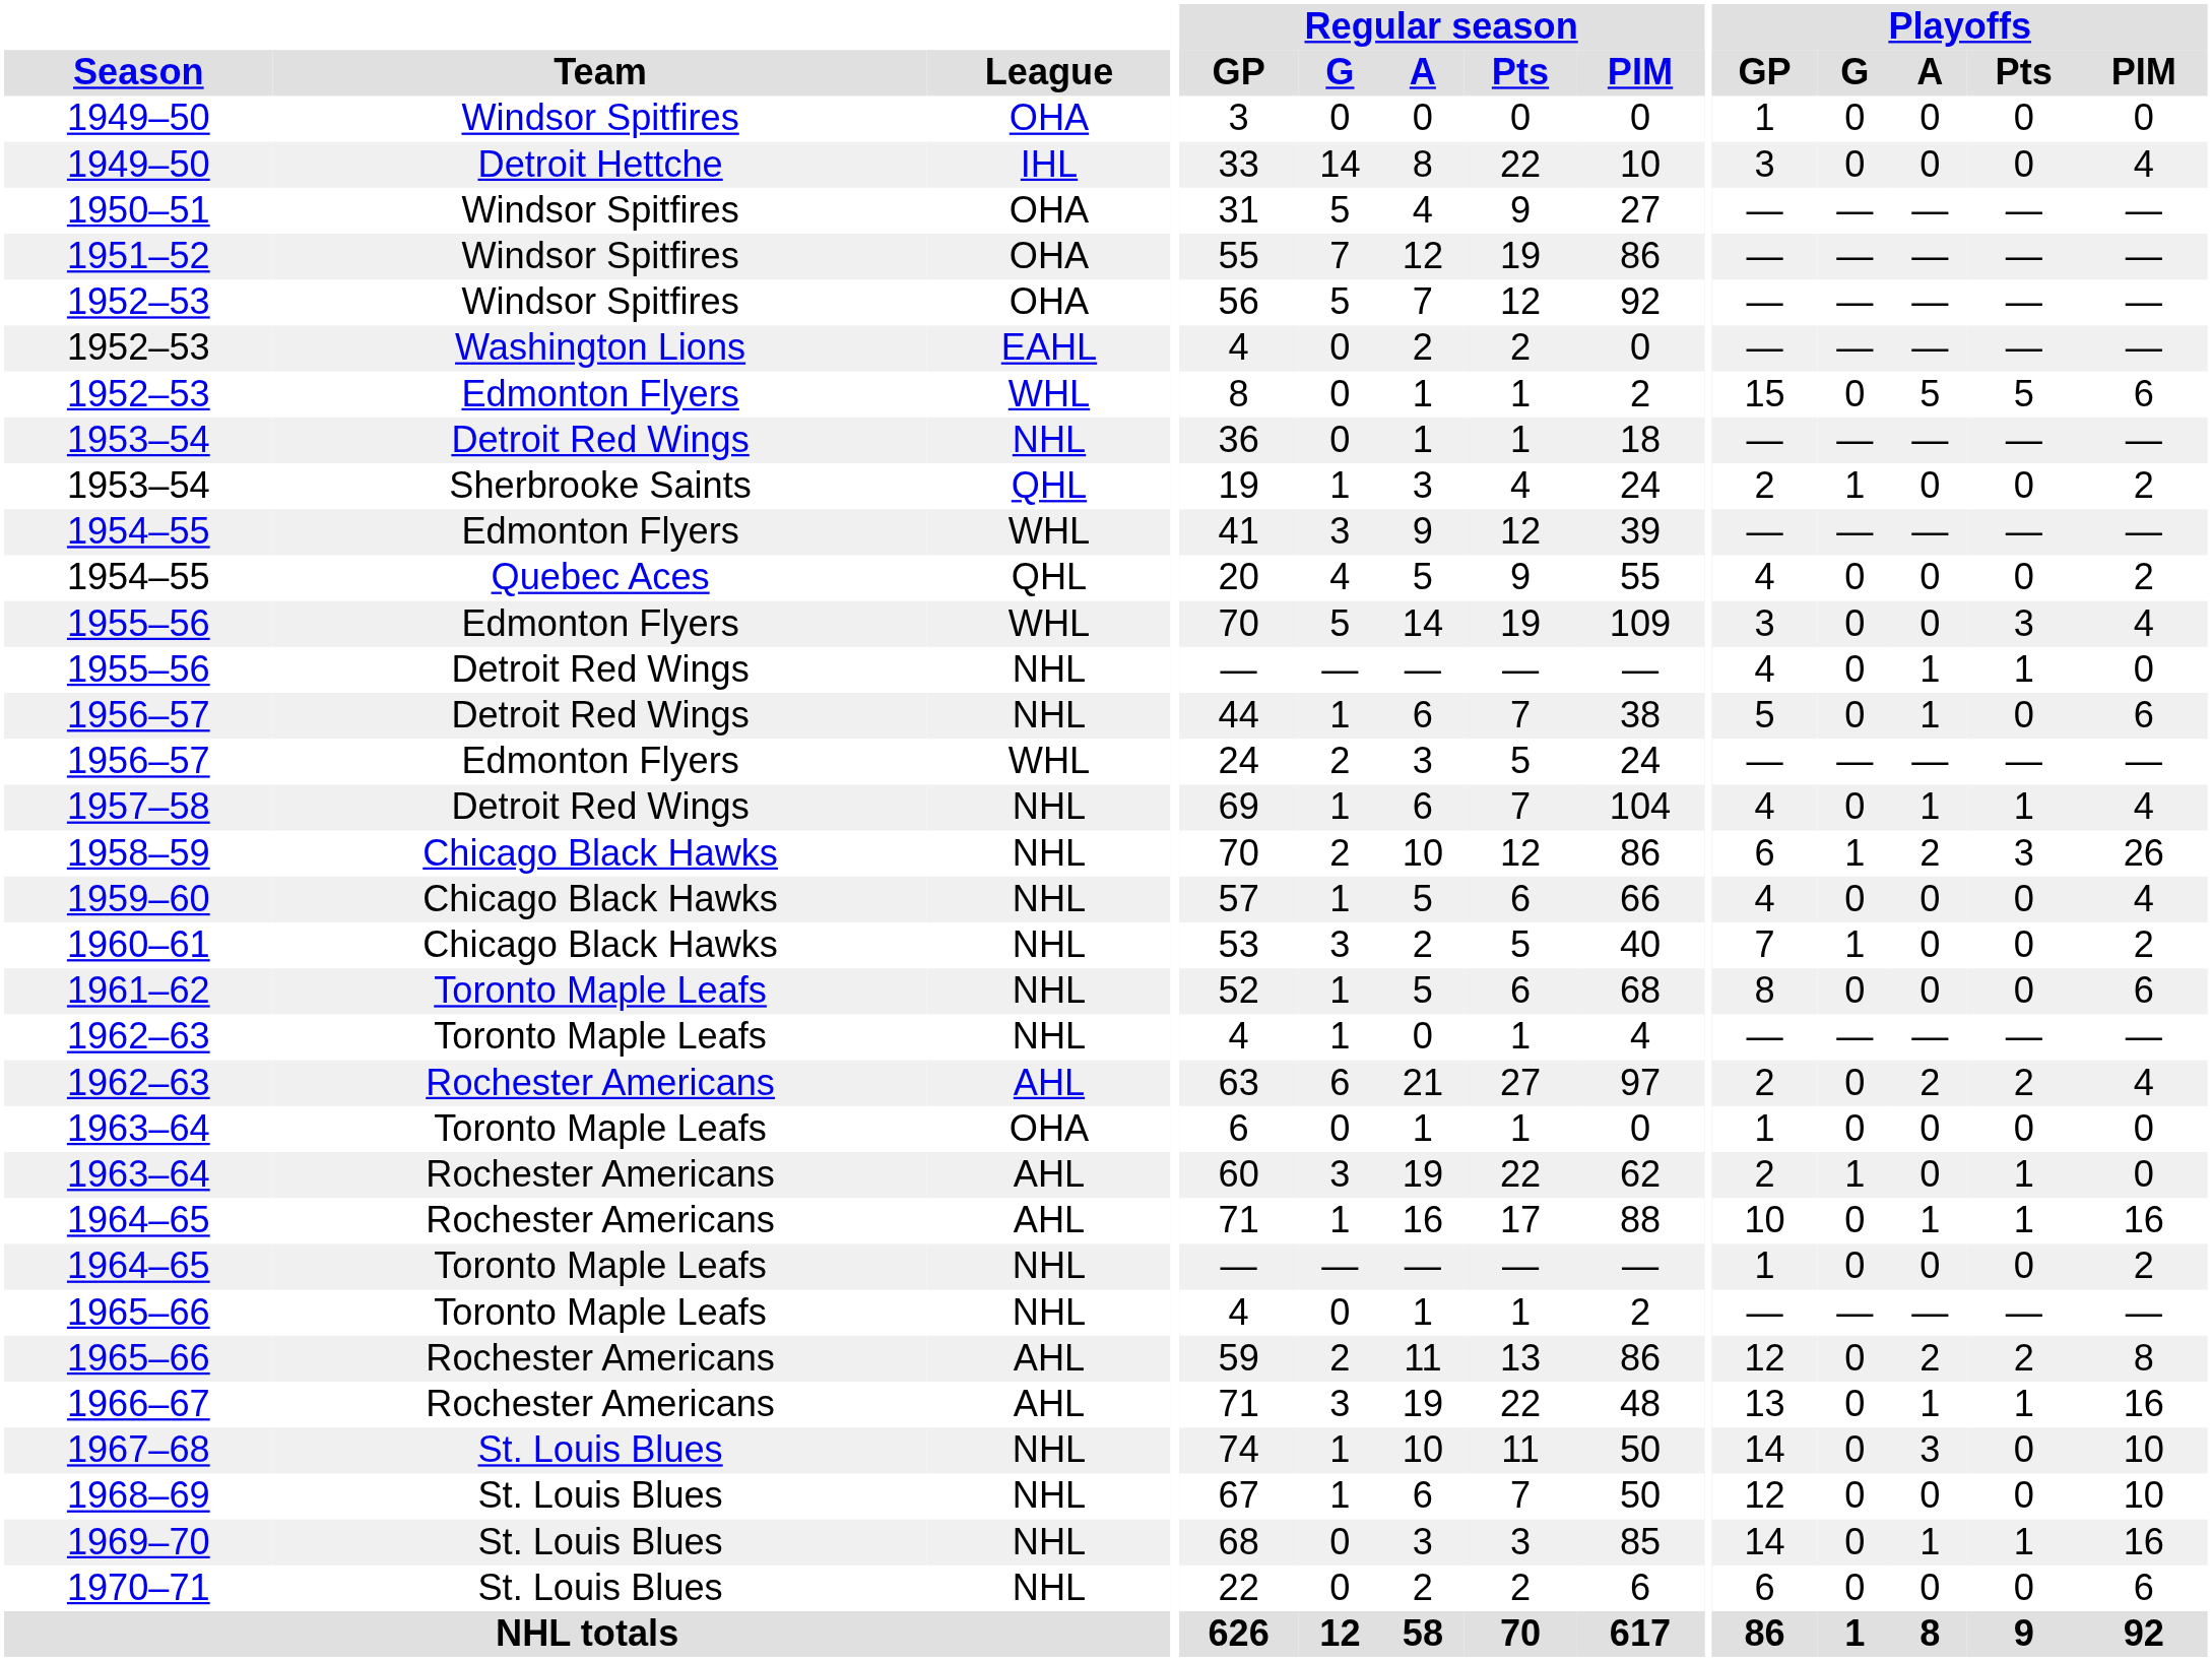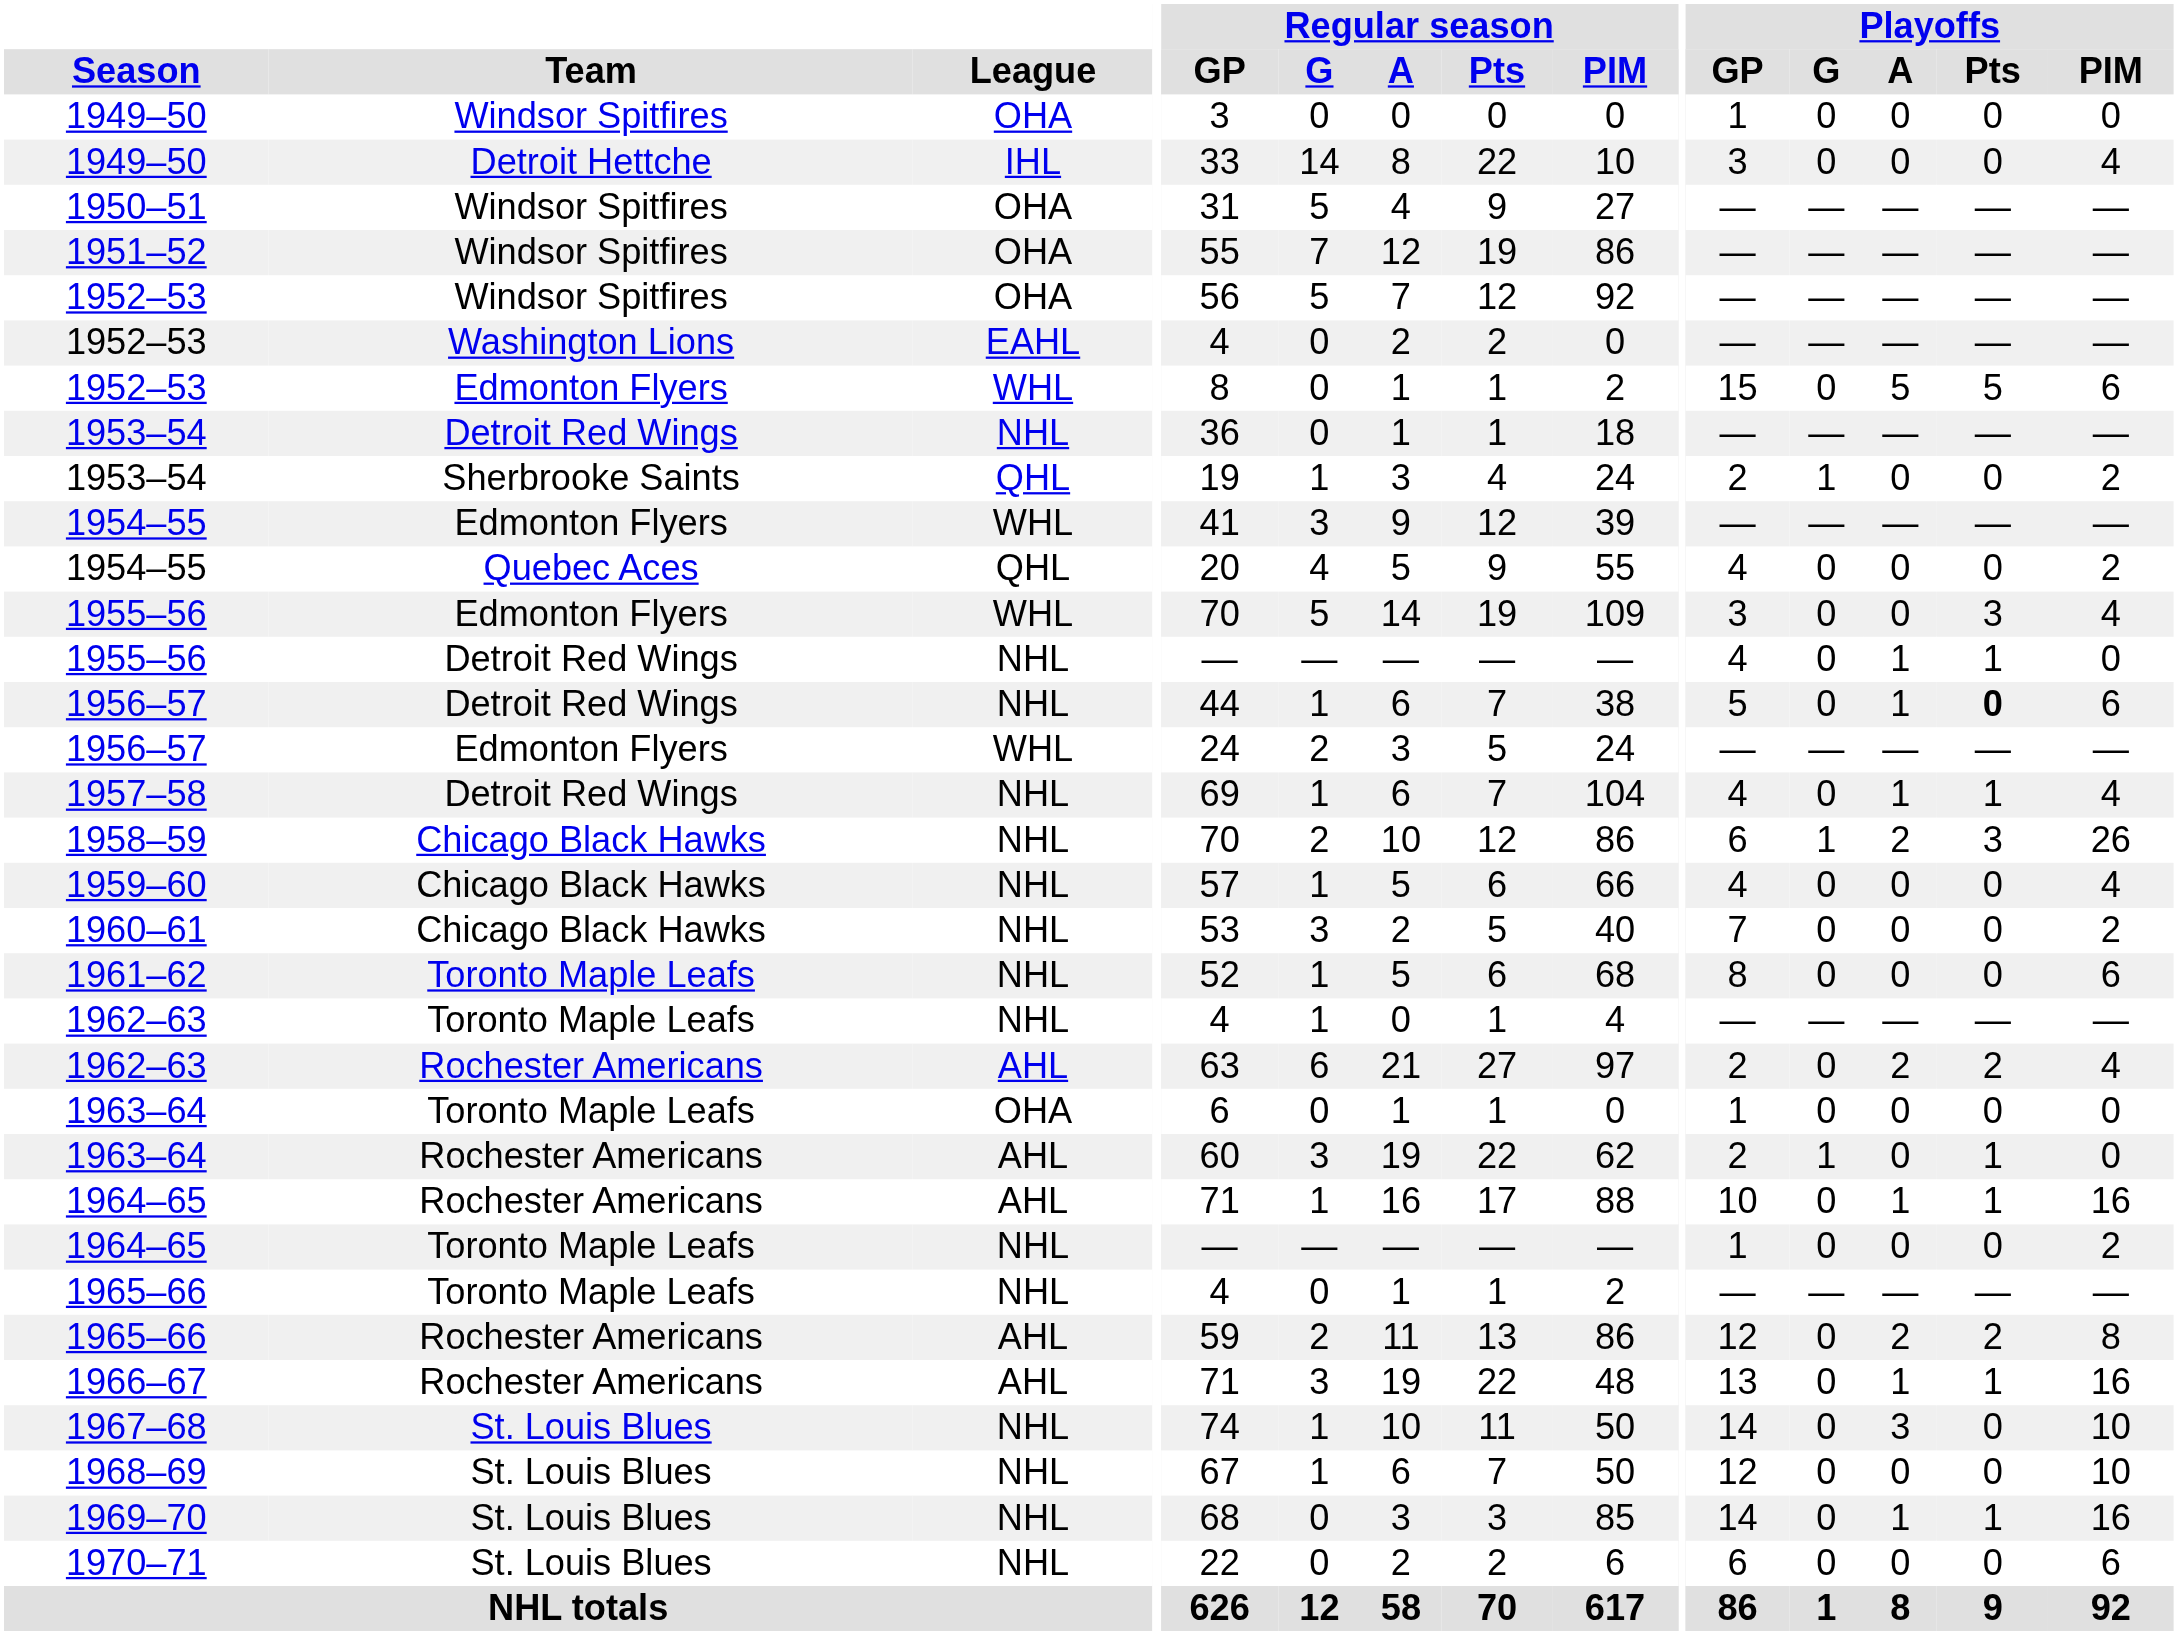1956–57 / Detroit Red Wings | Playoffs / Pts: normal -> bold
1960–61 | Playoffs / G: 1 -> 0
